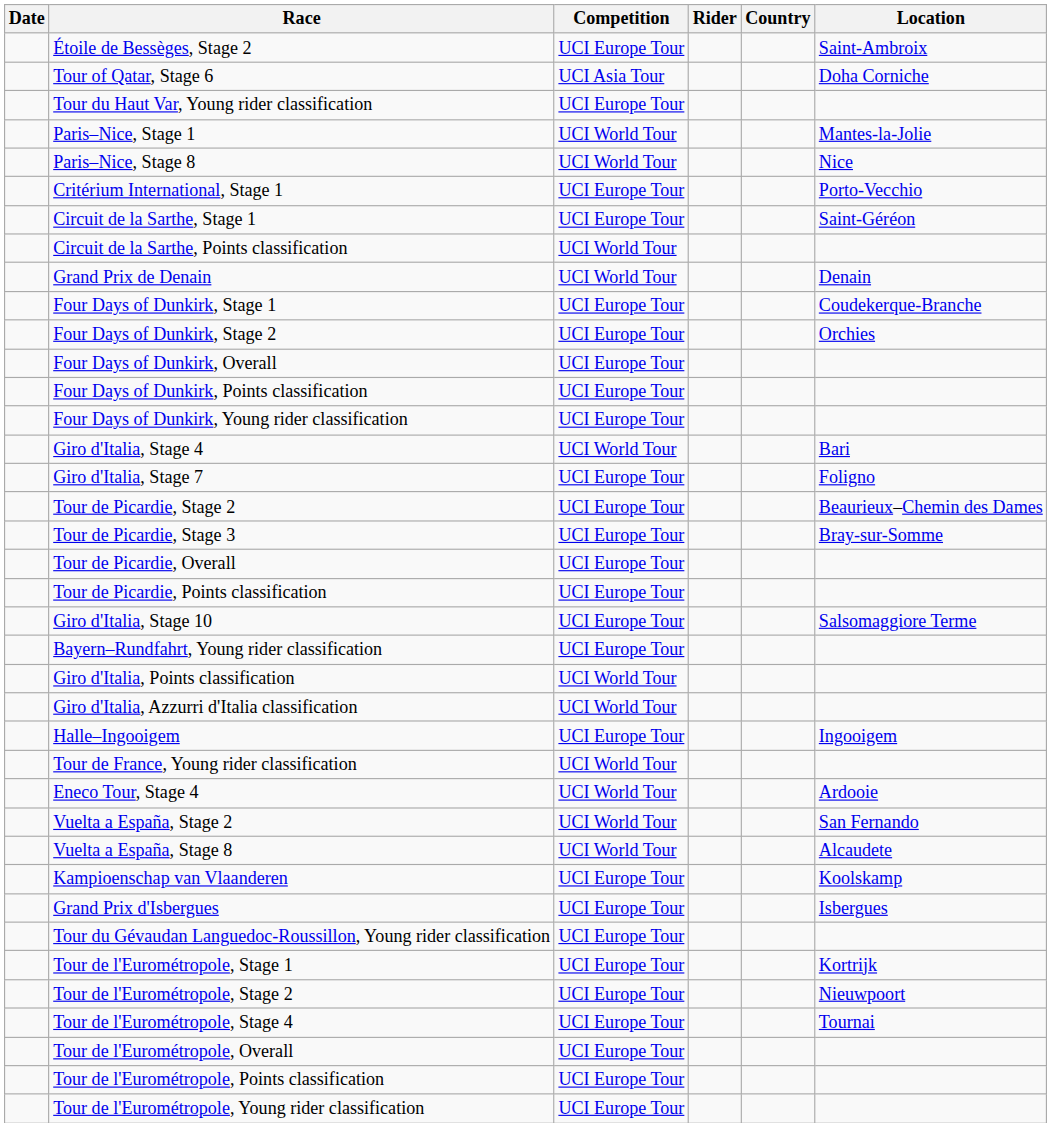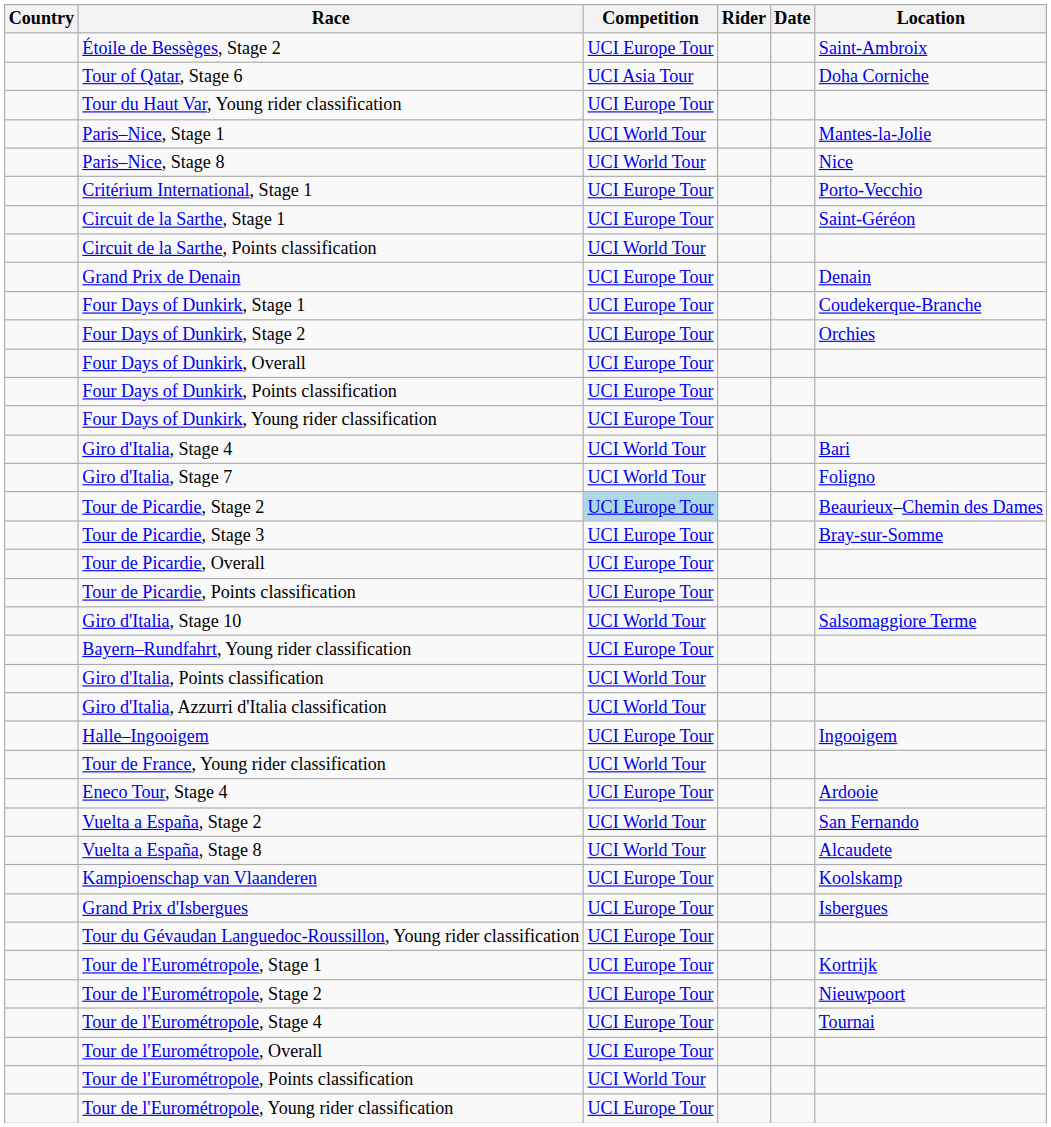columns swapped: Date <-> Country
Grand Prix de Denain | Competition: UCI World Tour -> UCI Europe Tour
Giro d'Italia, Stage 7 | Competition: UCI Europe Tour -> UCI World Tour
Tour de Picardie, Stage 2 | Competition: no background -> lightblue background
Giro d'Italia, Stage 10 | Competition: UCI Europe Tour -> UCI World Tour
Eneco Tour, Stage 4 | Competition: UCI World Tour -> UCI Europe Tour
Tour de l'Eurométropole, Points classification | Competition: UCI Europe Tour -> UCI World Tour
